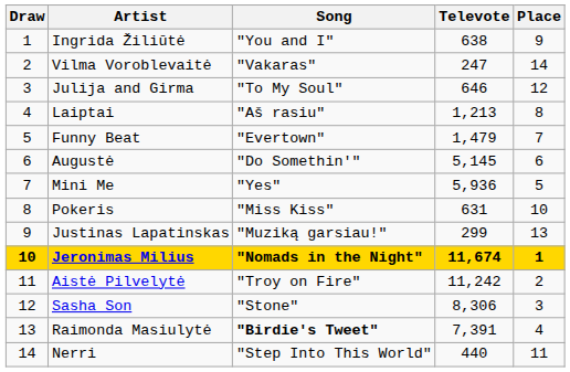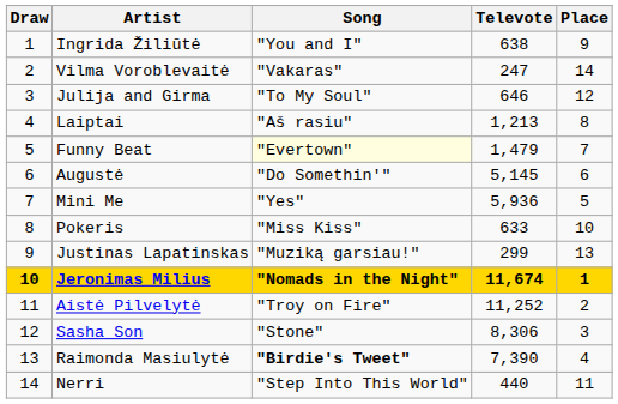Funny Beat | Song: no background -> lightyellow background
Pokeris | Televote: 631 -> 633
Aistė Pilvelytė | Televote: 11,242 -> 11,252
Raimonda Masiulytė | Televote: 7,391 -> 7,390
